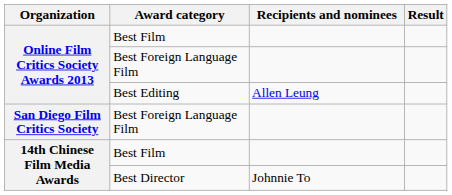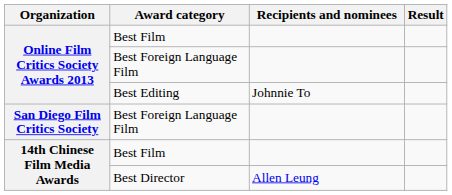Best Editing | Recipients and nominees: Allen Leung -> Johnnie To
Best Director | Recipients and nominees: Johnnie To -> Allen Leung
